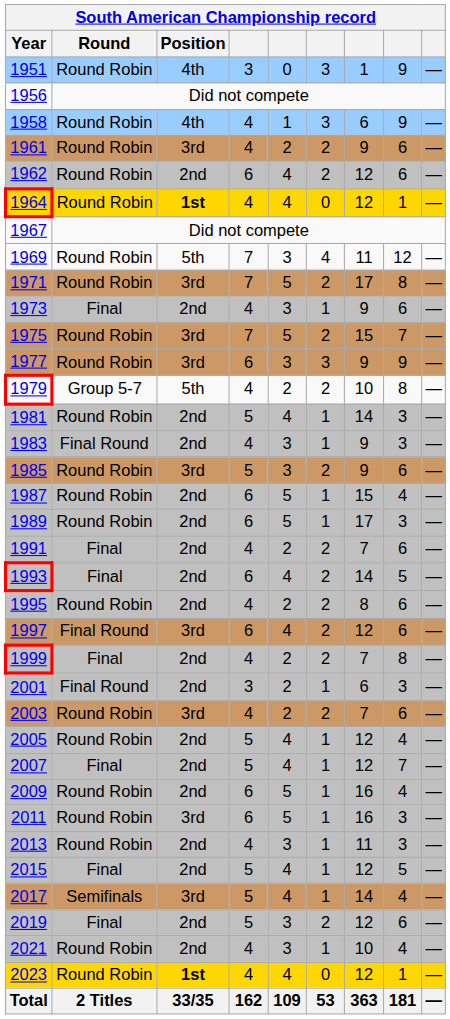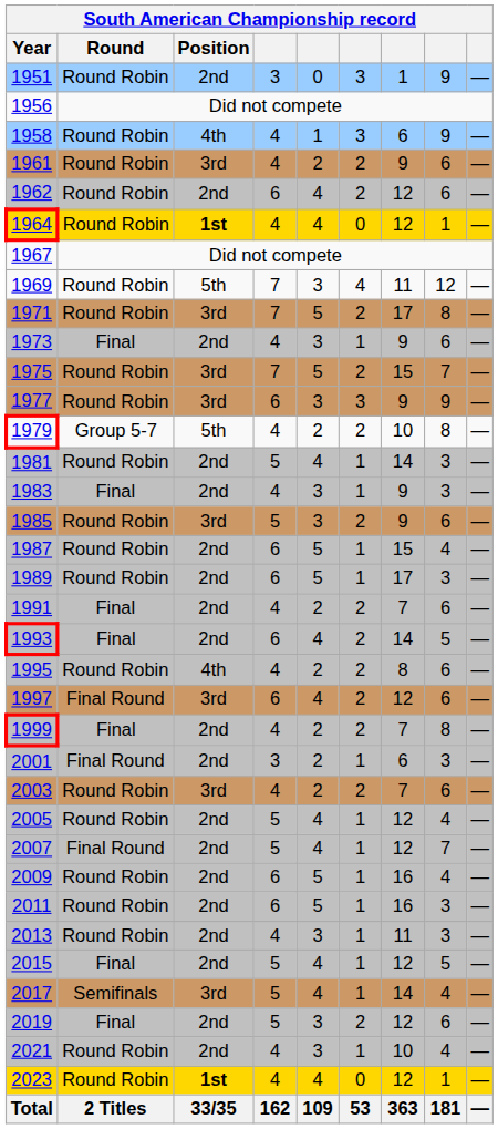1951 | Position: 4th -> 2nd
1983 | Round: Final Round -> Final
1995 | Position: 2nd -> 4th
2007 | Round: Final -> Final Round
2011 | Position: 3rd -> 2nd
